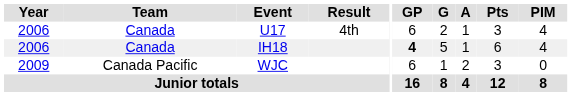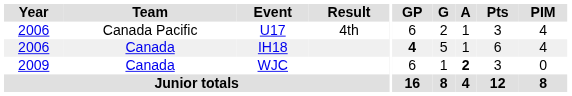U17 | Team: Canada -> Canada Pacific
WJC | Team: Canada Pacific -> Canada
WJC | A: normal -> bold
